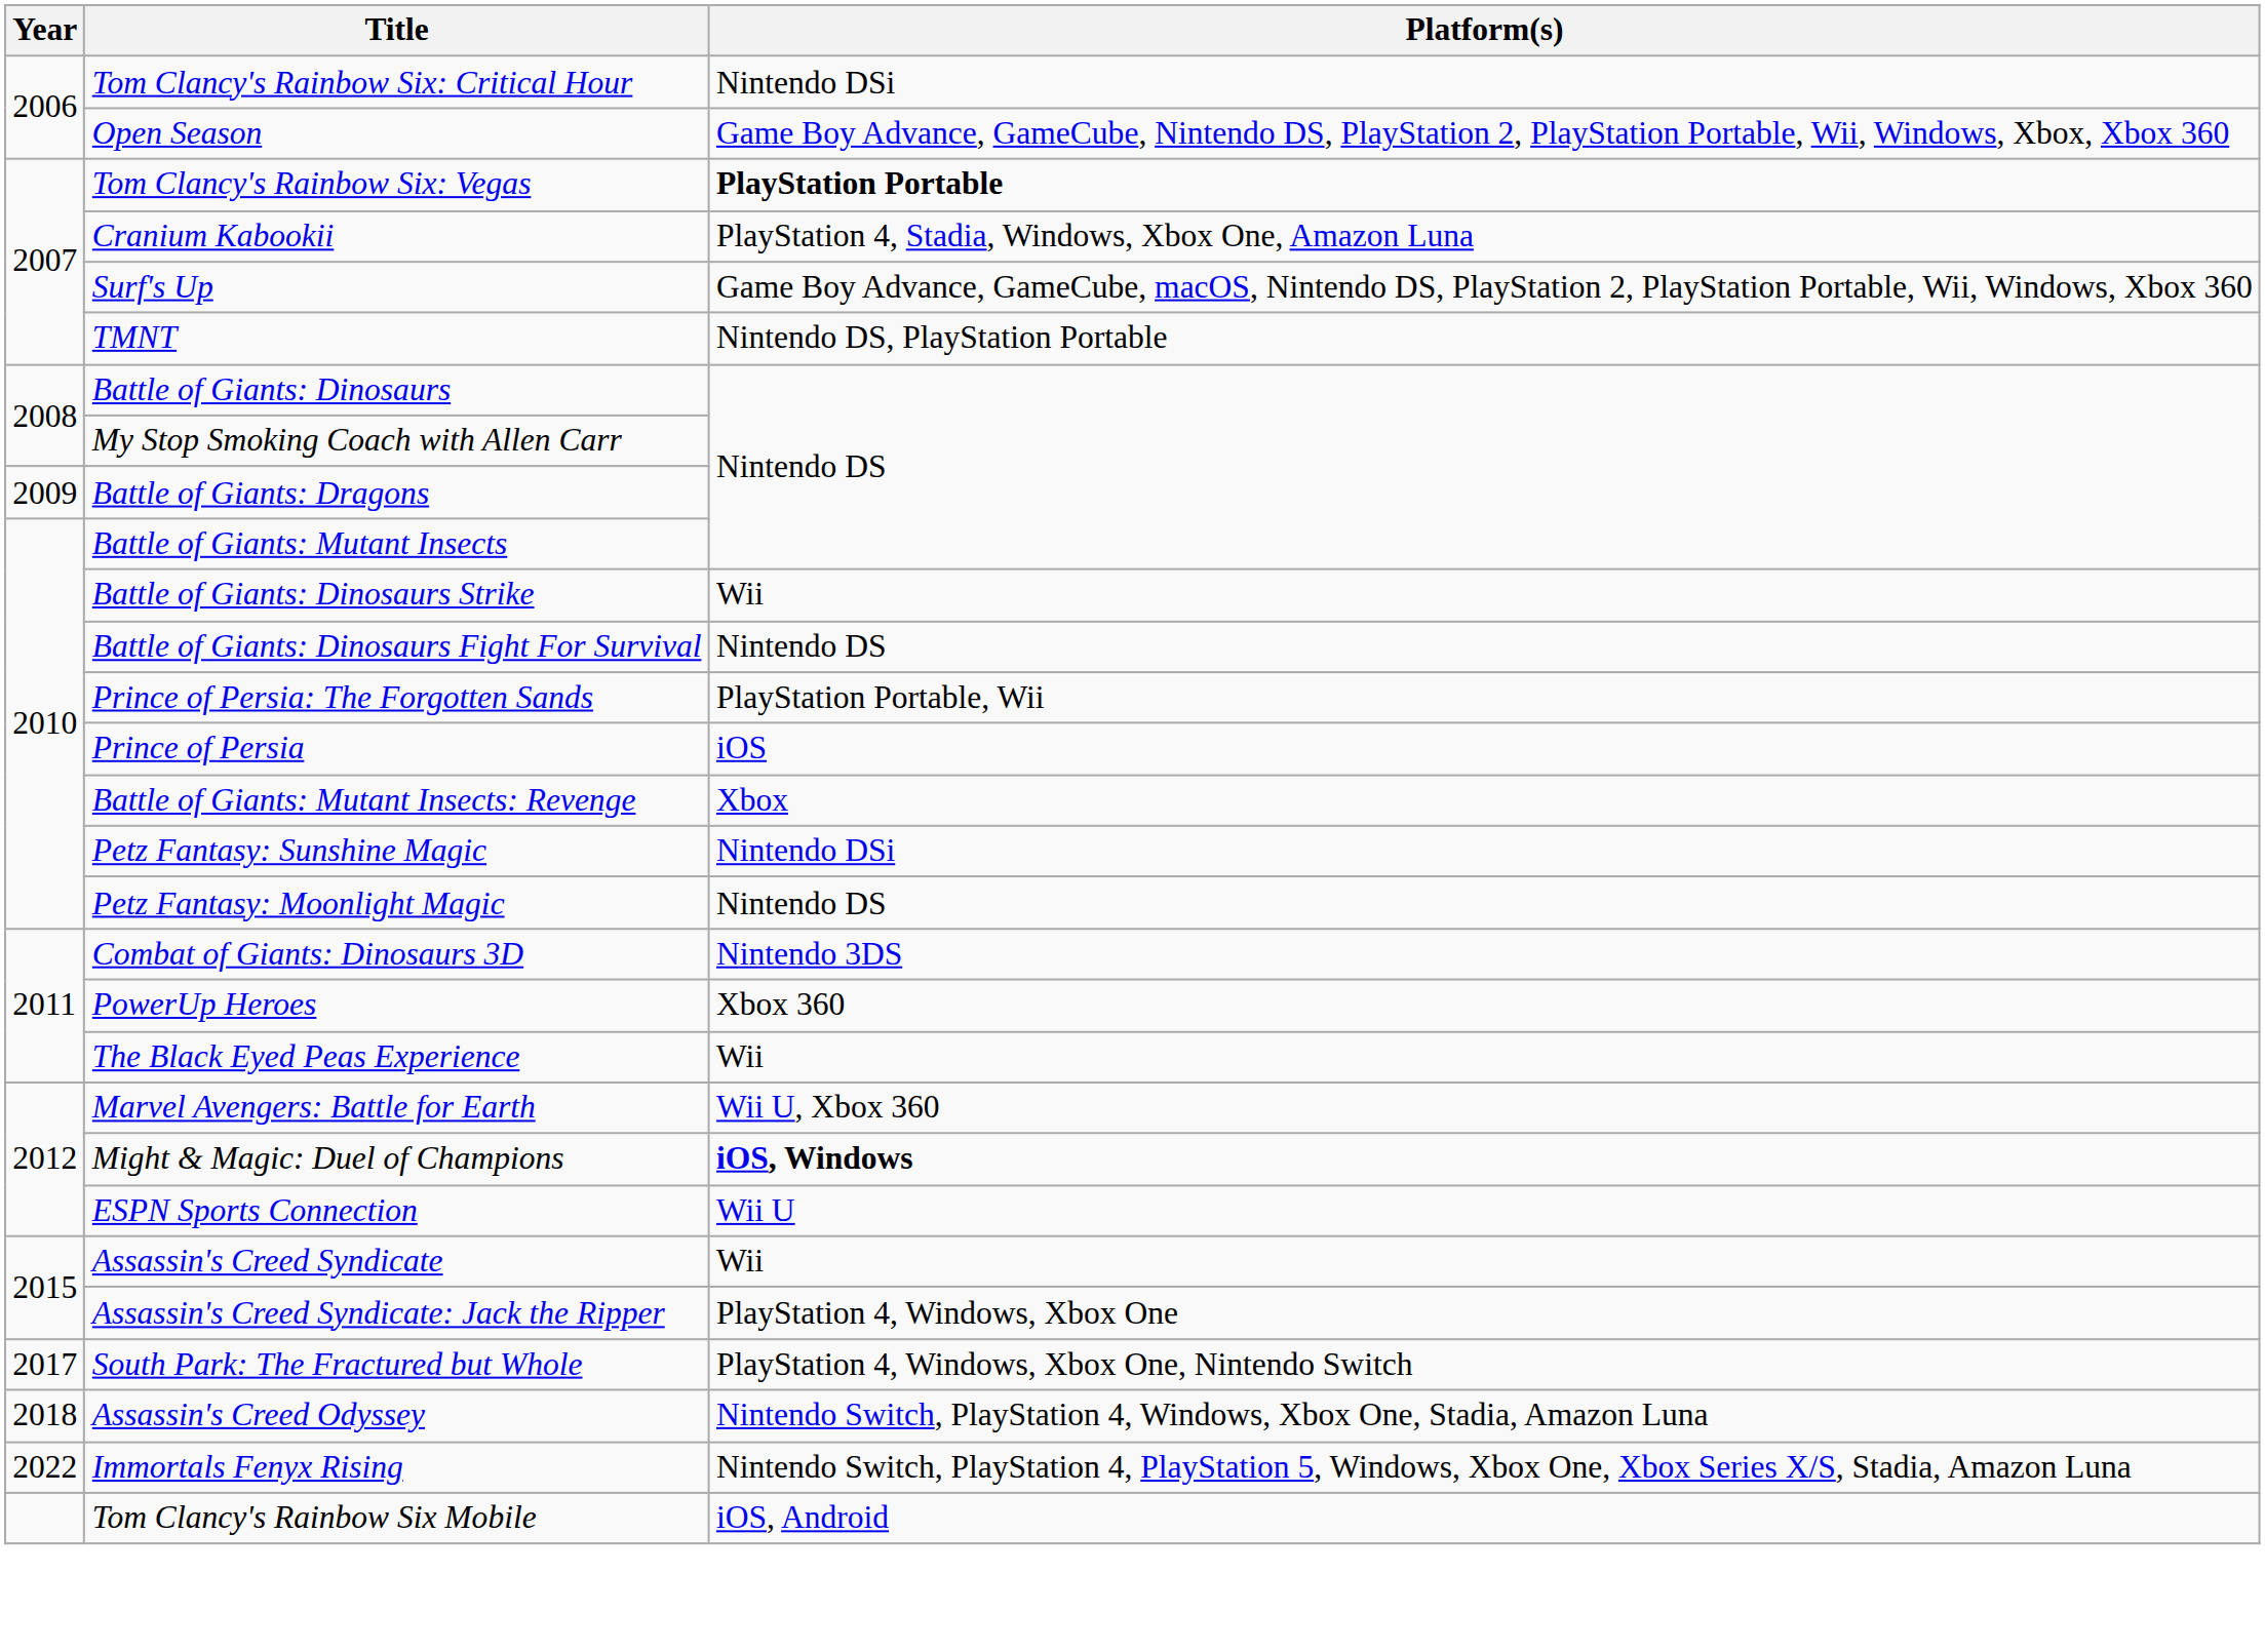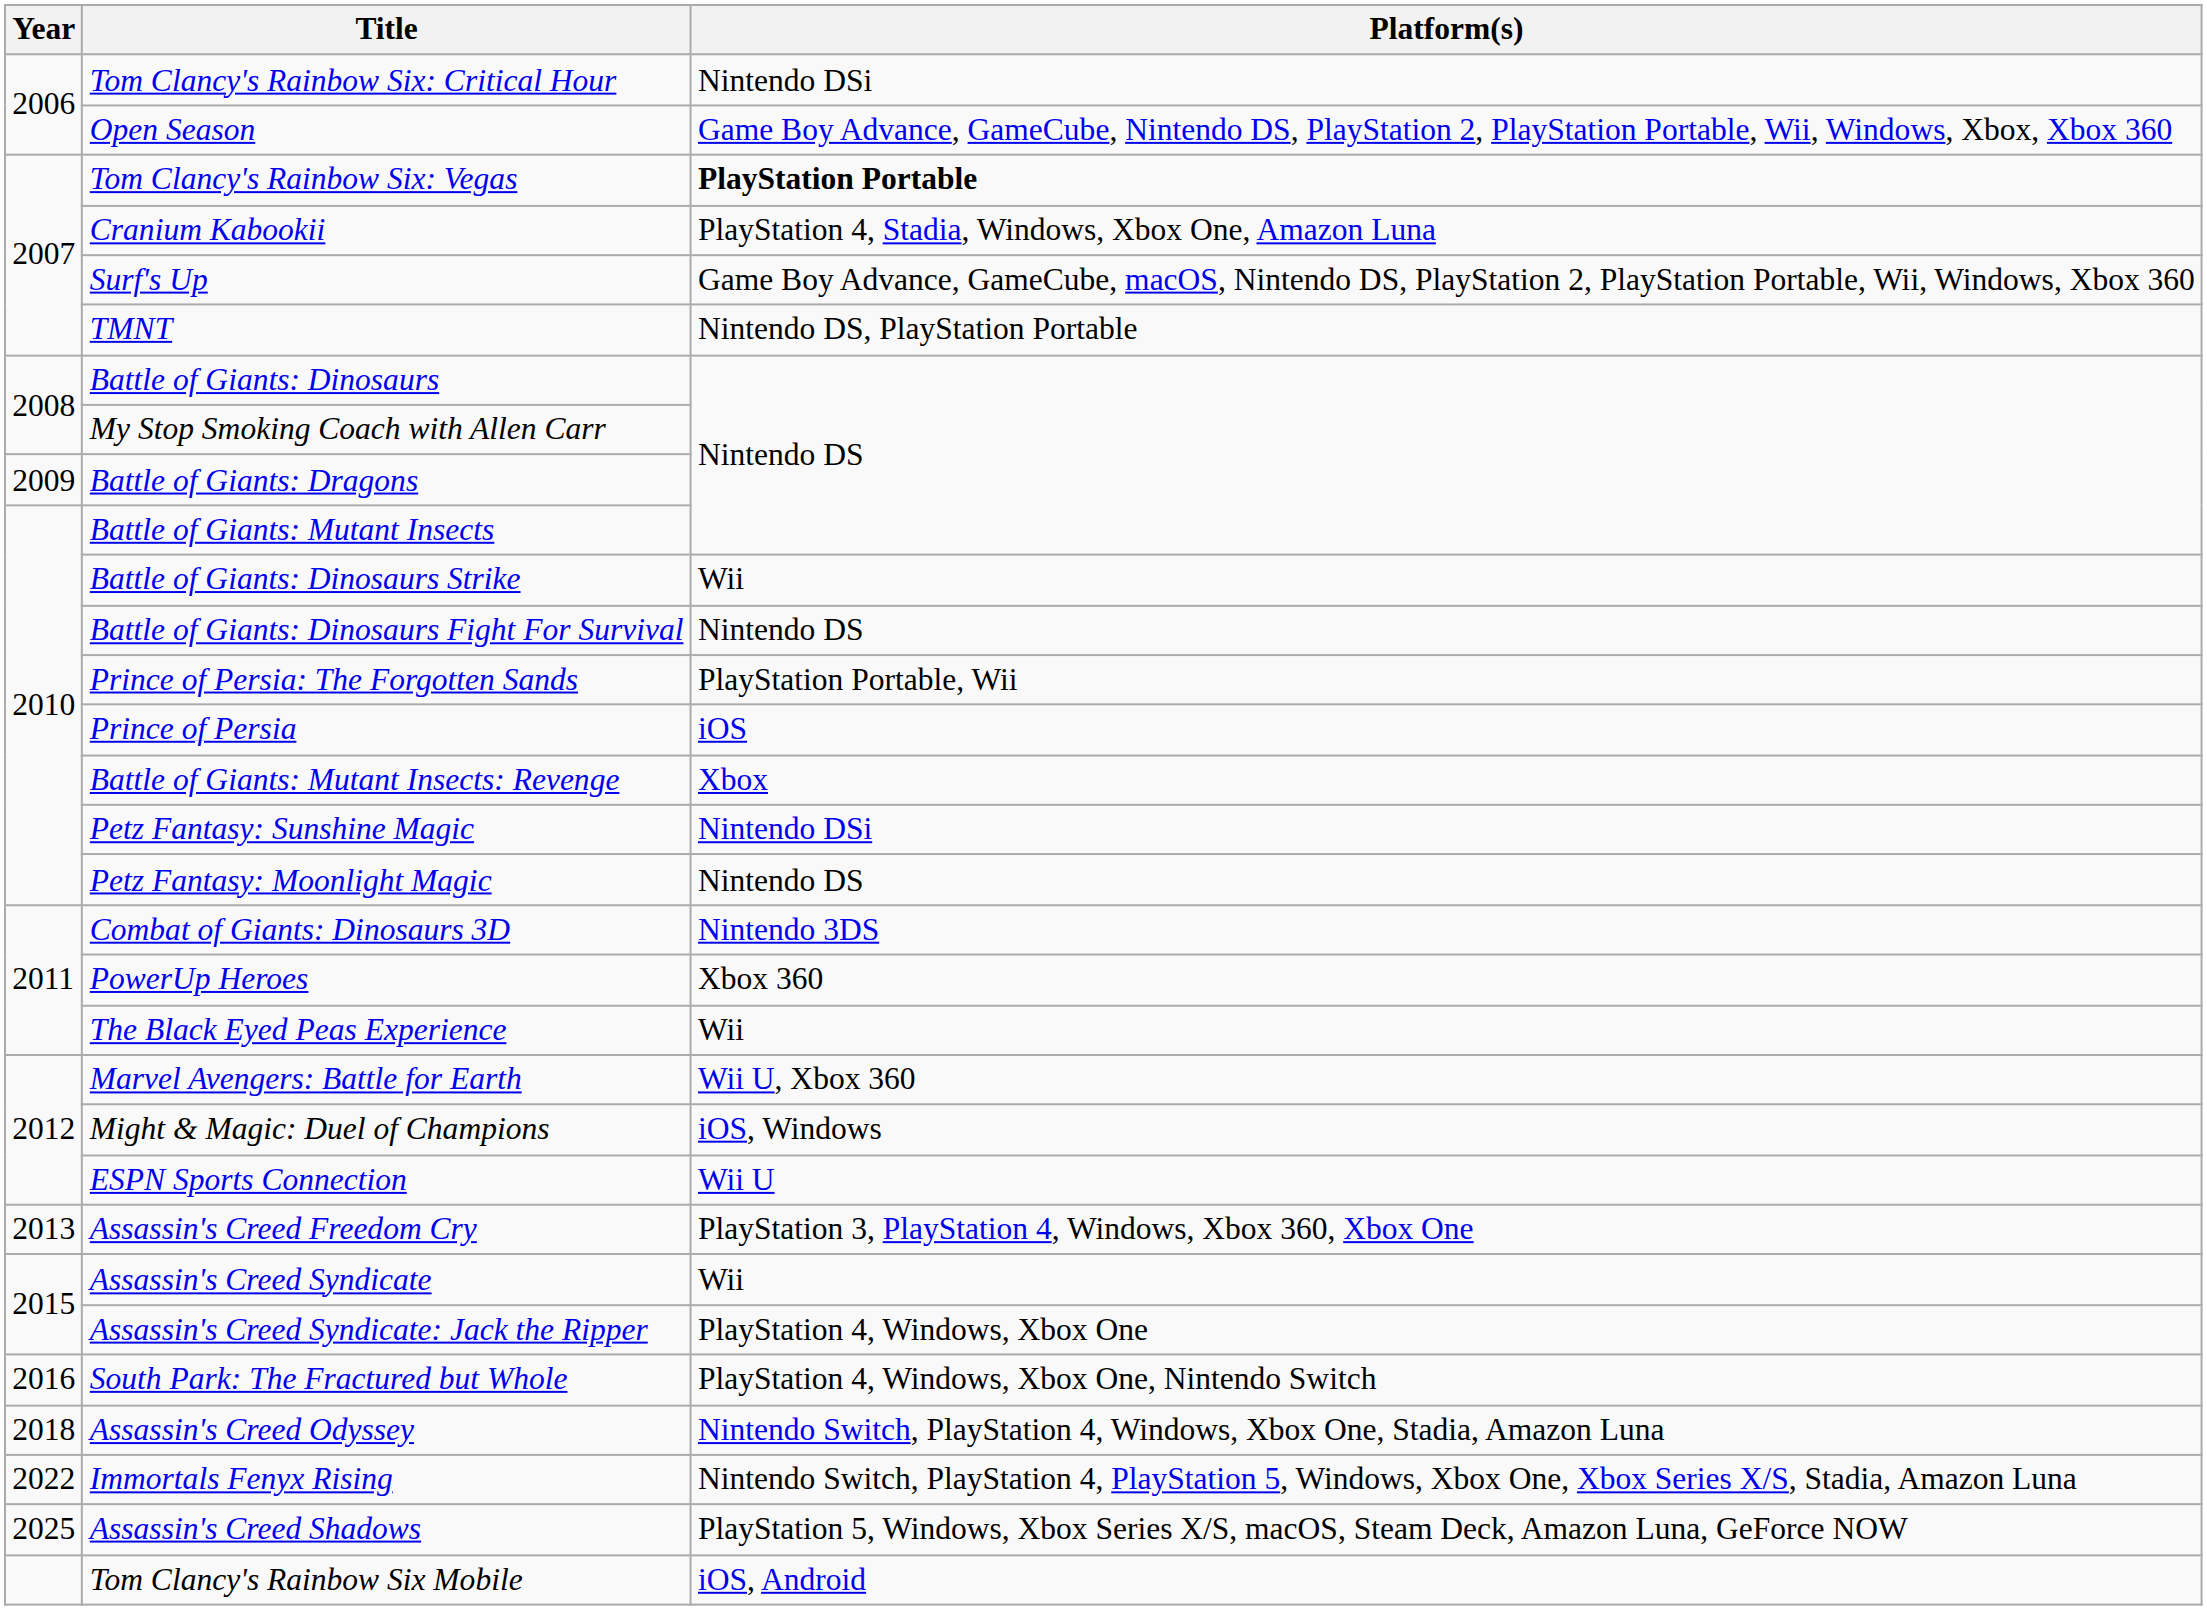Might & Magic: Duel of Champions | Platform(s): bold -> normal
+ row: 2013 | Assassin's Creed Freedom Cry | PlayStation 3, PlayStation 4, Windows, Xbox 360, Xbox One
South Park: The Fractured but Whole | Year: 2017 -> 2016
+ row: 2025 | Assassin's Creed Shadows | PlayStation 5, Windows, Xbox Series X/S, macOS, Steam Deck, Amazon Luna, GeForce NOW
